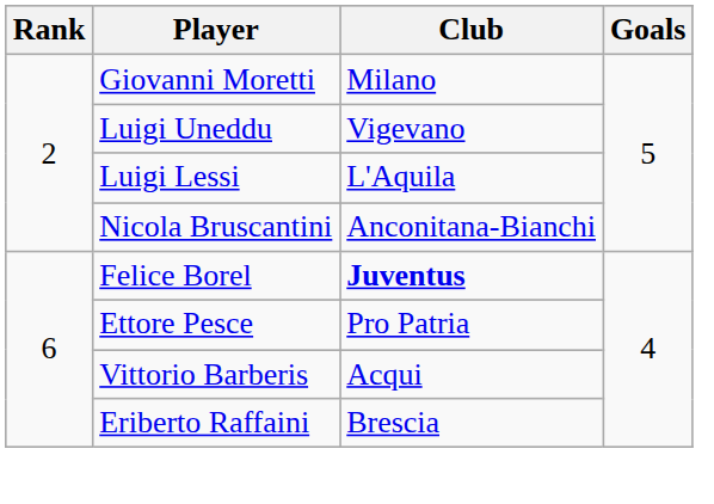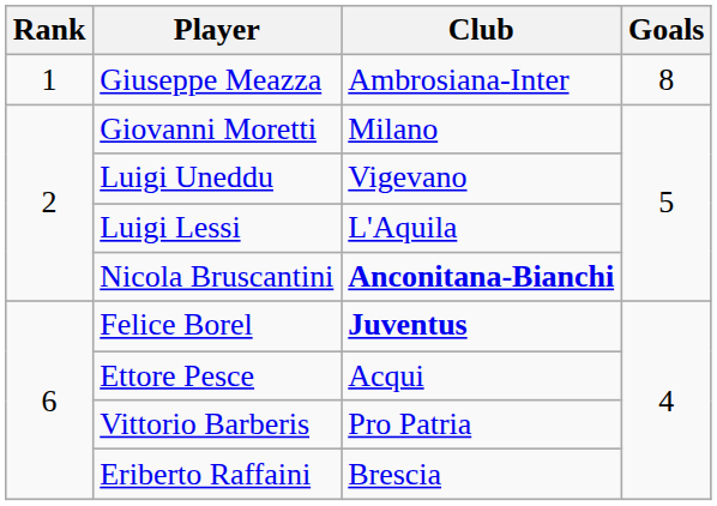+ row: 1 | Giuseppe Meazza | Ambrosiana-Inter | 8
Nicola Bruscantini | Club: normal -> bold
Ettore Pesce | Club: Pro Patria -> Acqui
Vittorio Barberis | Club: Acqui -> Pro Patria
